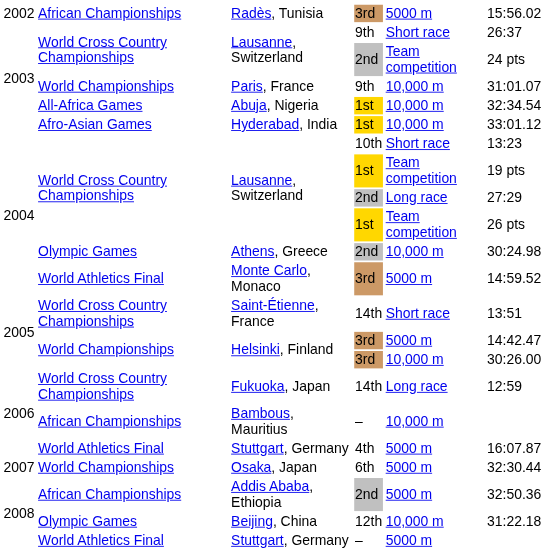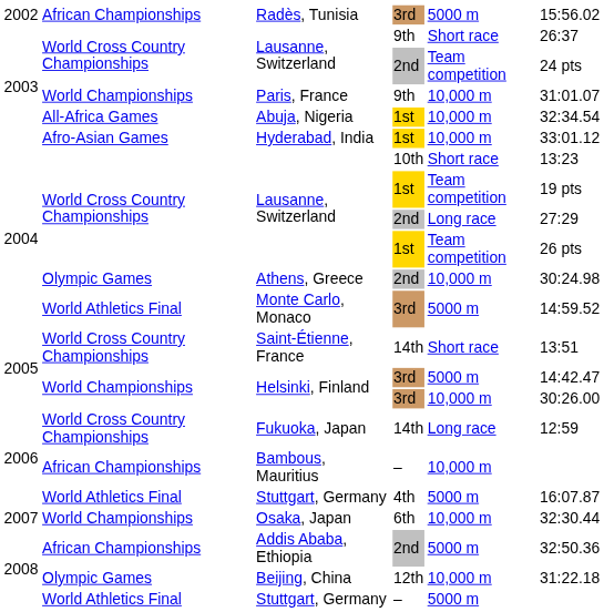Osaka, Japan | column 5: 5000 m -> 10,000 m
